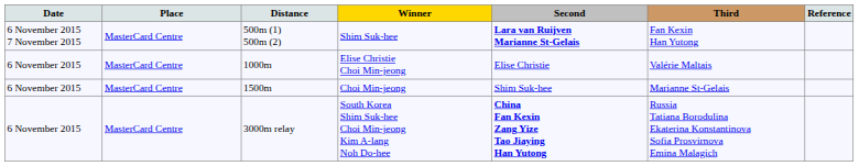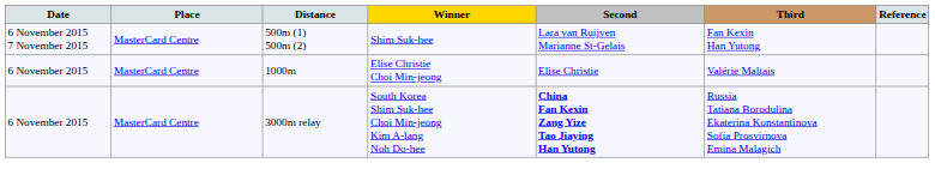500m (1) 500m (2) | Second: bold -> normal
- row: 6 November 2015 | MasterCard Centre | 1500m | Choi Min-jeong | Shim Suk-hee | Marianne St-Gelais
